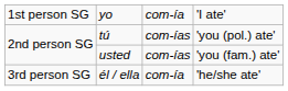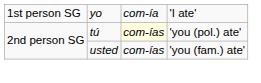tú | column 3: no background -> lightyellow background
- row: 3rd person SG | él / ella | com-ía | 'he/she ate'
